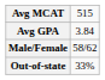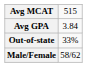rows swapped: Out-of-state <-> Male/Female
